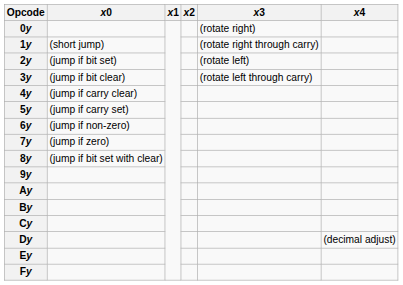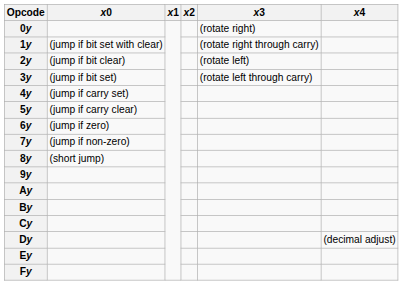1y | x0: (short jump) -> (jump if bit set with clear)
2y | x0: (jump if bit set) -> (jump if bit clear)
3y | x0: (jump if bit clear) -> (jump if bit set)
4y | x0: (jump if carry clear) -> (jump if carry set)
5y | x0: (jump if carry set) -> (jump if carry clear)
6y | x0: (jump if non-zero) -> (jump if zero)
7y | x0: (jump if zero) -> (jump if non-zero)
8y | x0: (jump if bit set with clear) -> (short jump)
